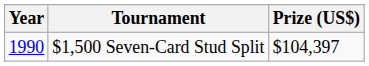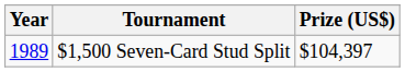$1,500 Seven-Card Stud Split | Year: 1990 -> 1989
